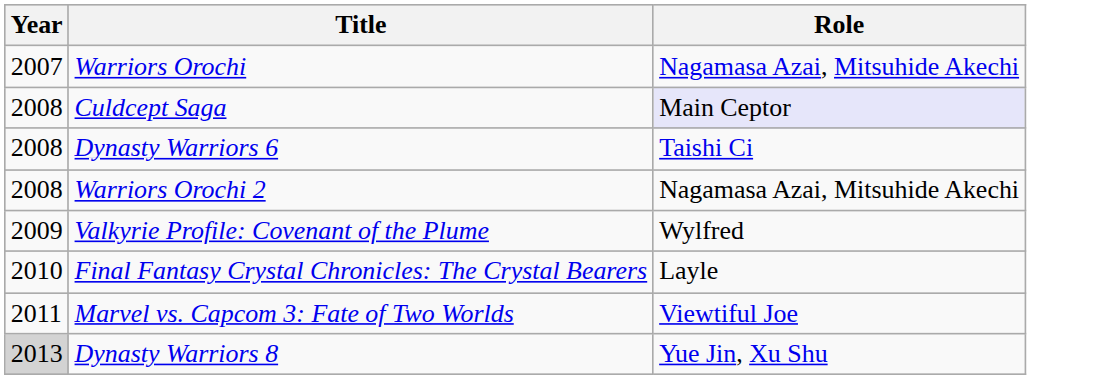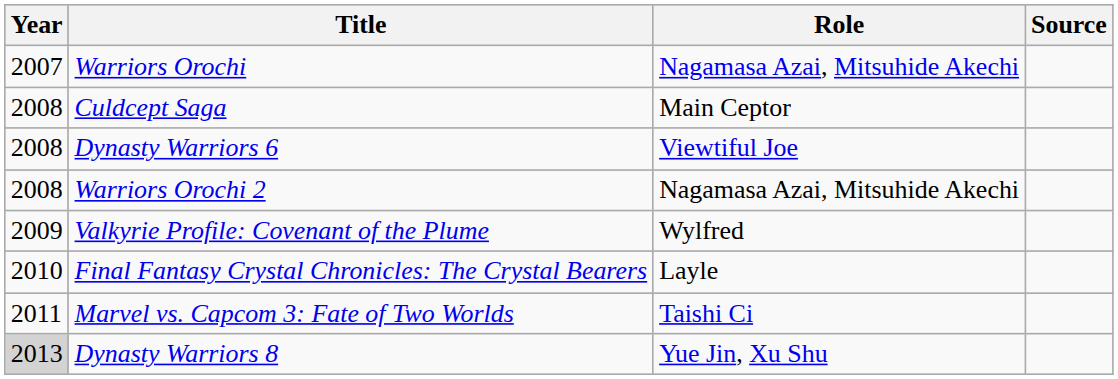+ column: Source
Culdcept Saga | Role: lavender background -> no background
Dynasty Warriors 6 | Role: Taishi Ci -> Viewtiful Joe
Marvel vs. Capcom 3: Fate of Two Worlds | Role: Viewtiful Joe -> Taishi Ci
